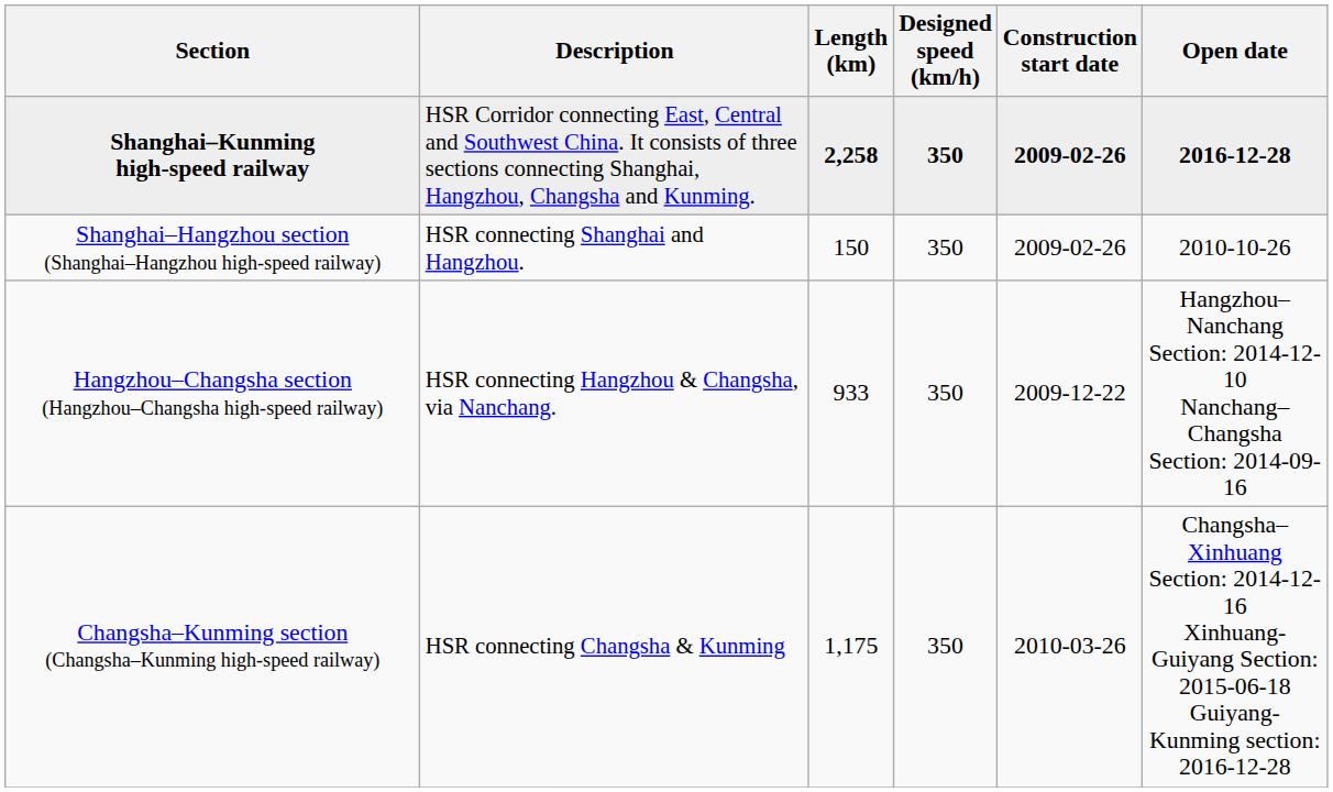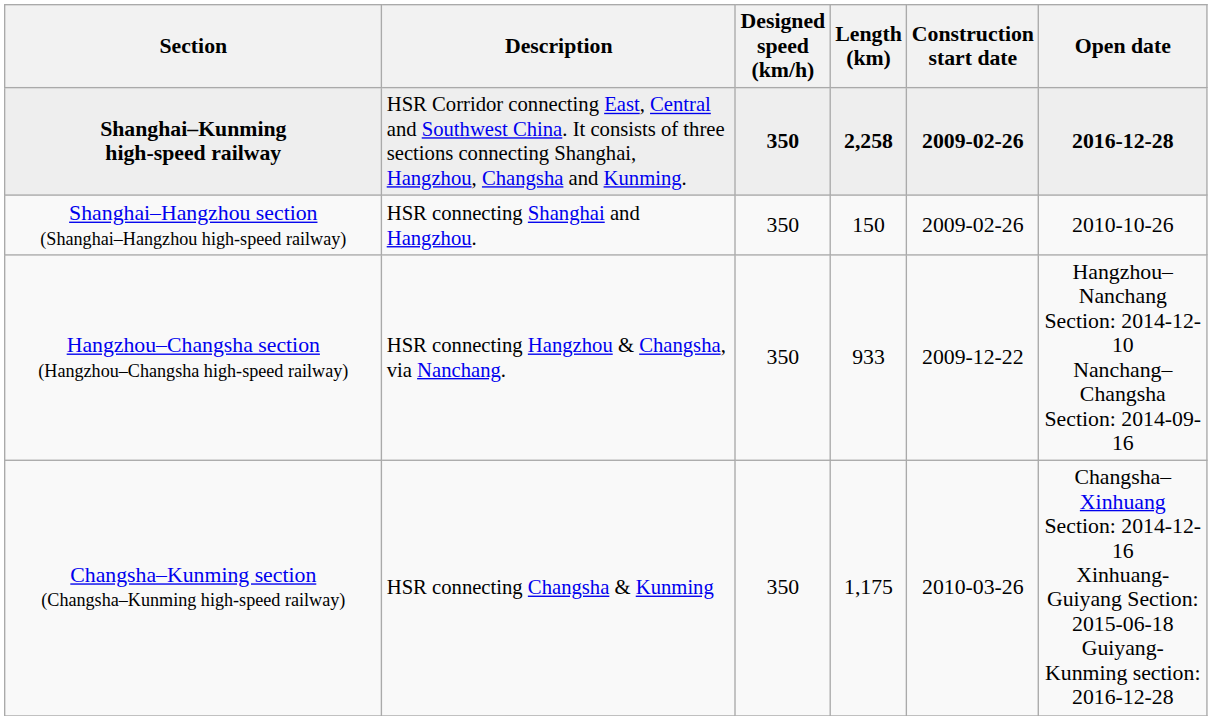columns swapped: Designed speed (km/h) <-> Length (km)
